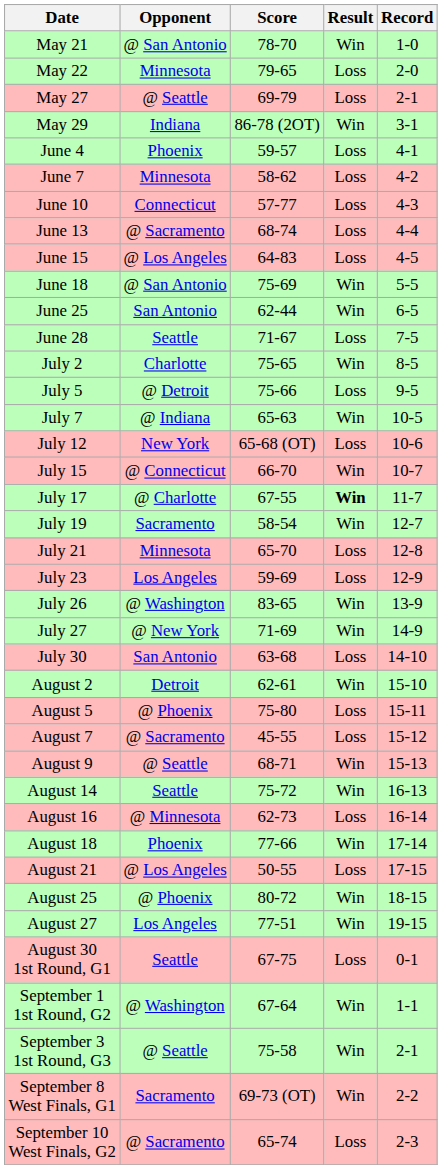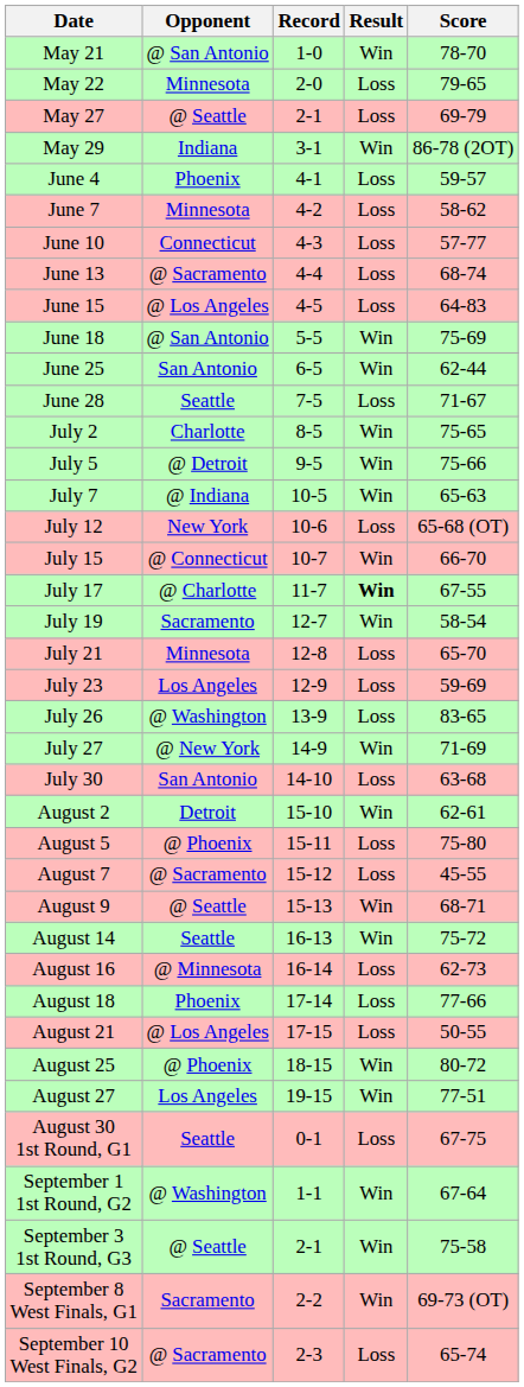columns swapped: Score <-> Record
July 5 | Result: Loss -> Win
July 26 | Result: Win -> Loss
August 18 | Result: Win -> Loss
